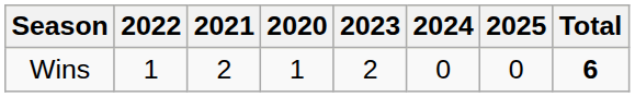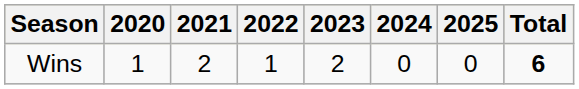columns swapped: 2020 <-> 2022
